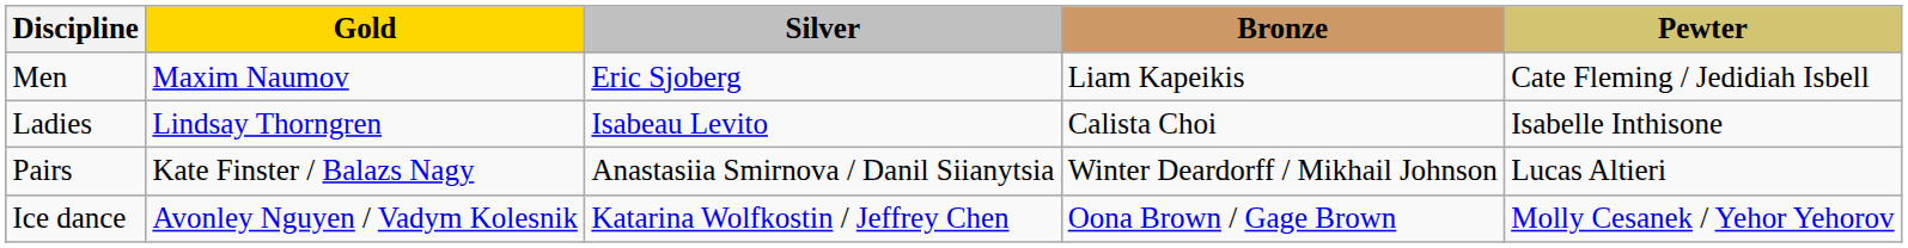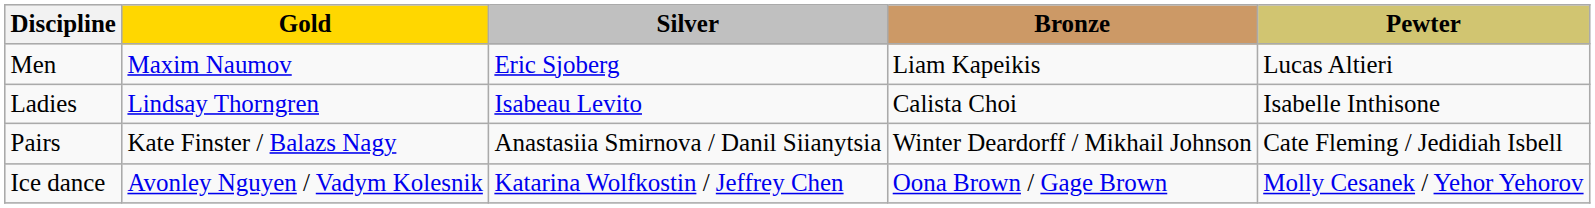Men | Pewter: Cate Fleming / Jedidiah Isbell -> Lucas Altieri
Pairs | Pewter: Lucas Altieri -> Cate Fleming / Jedidiah Isbell
